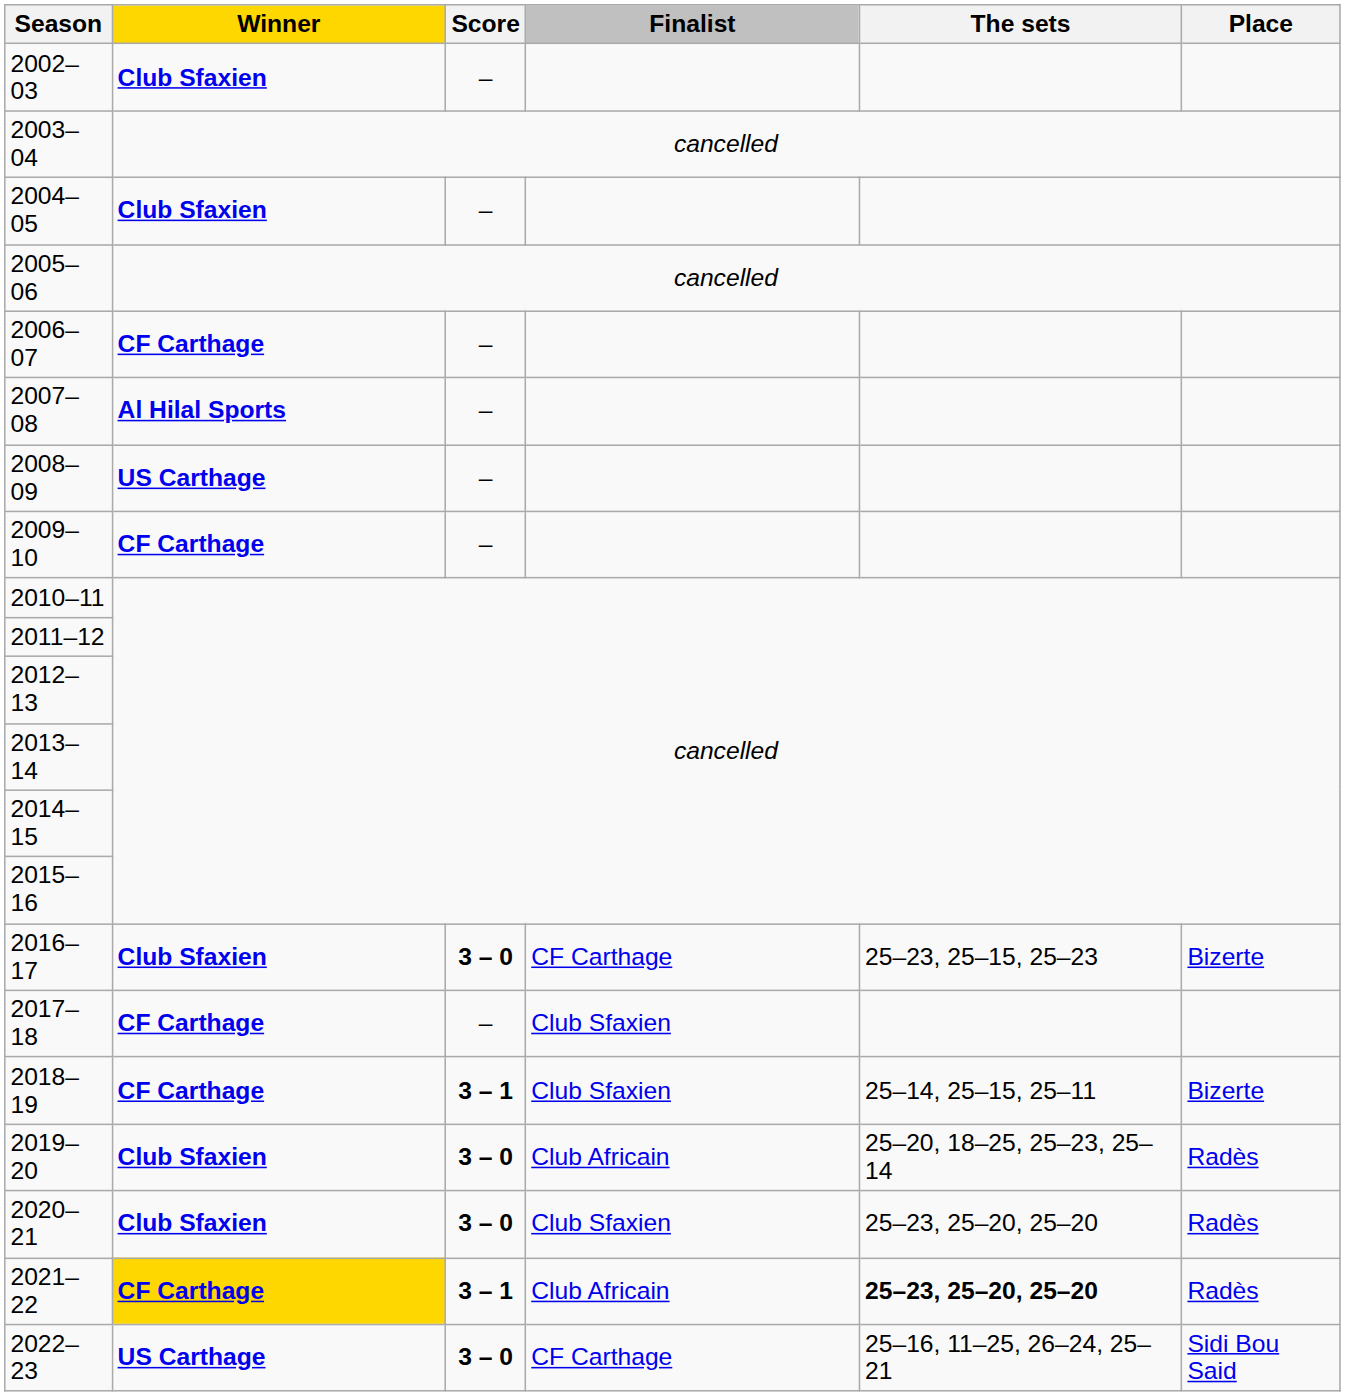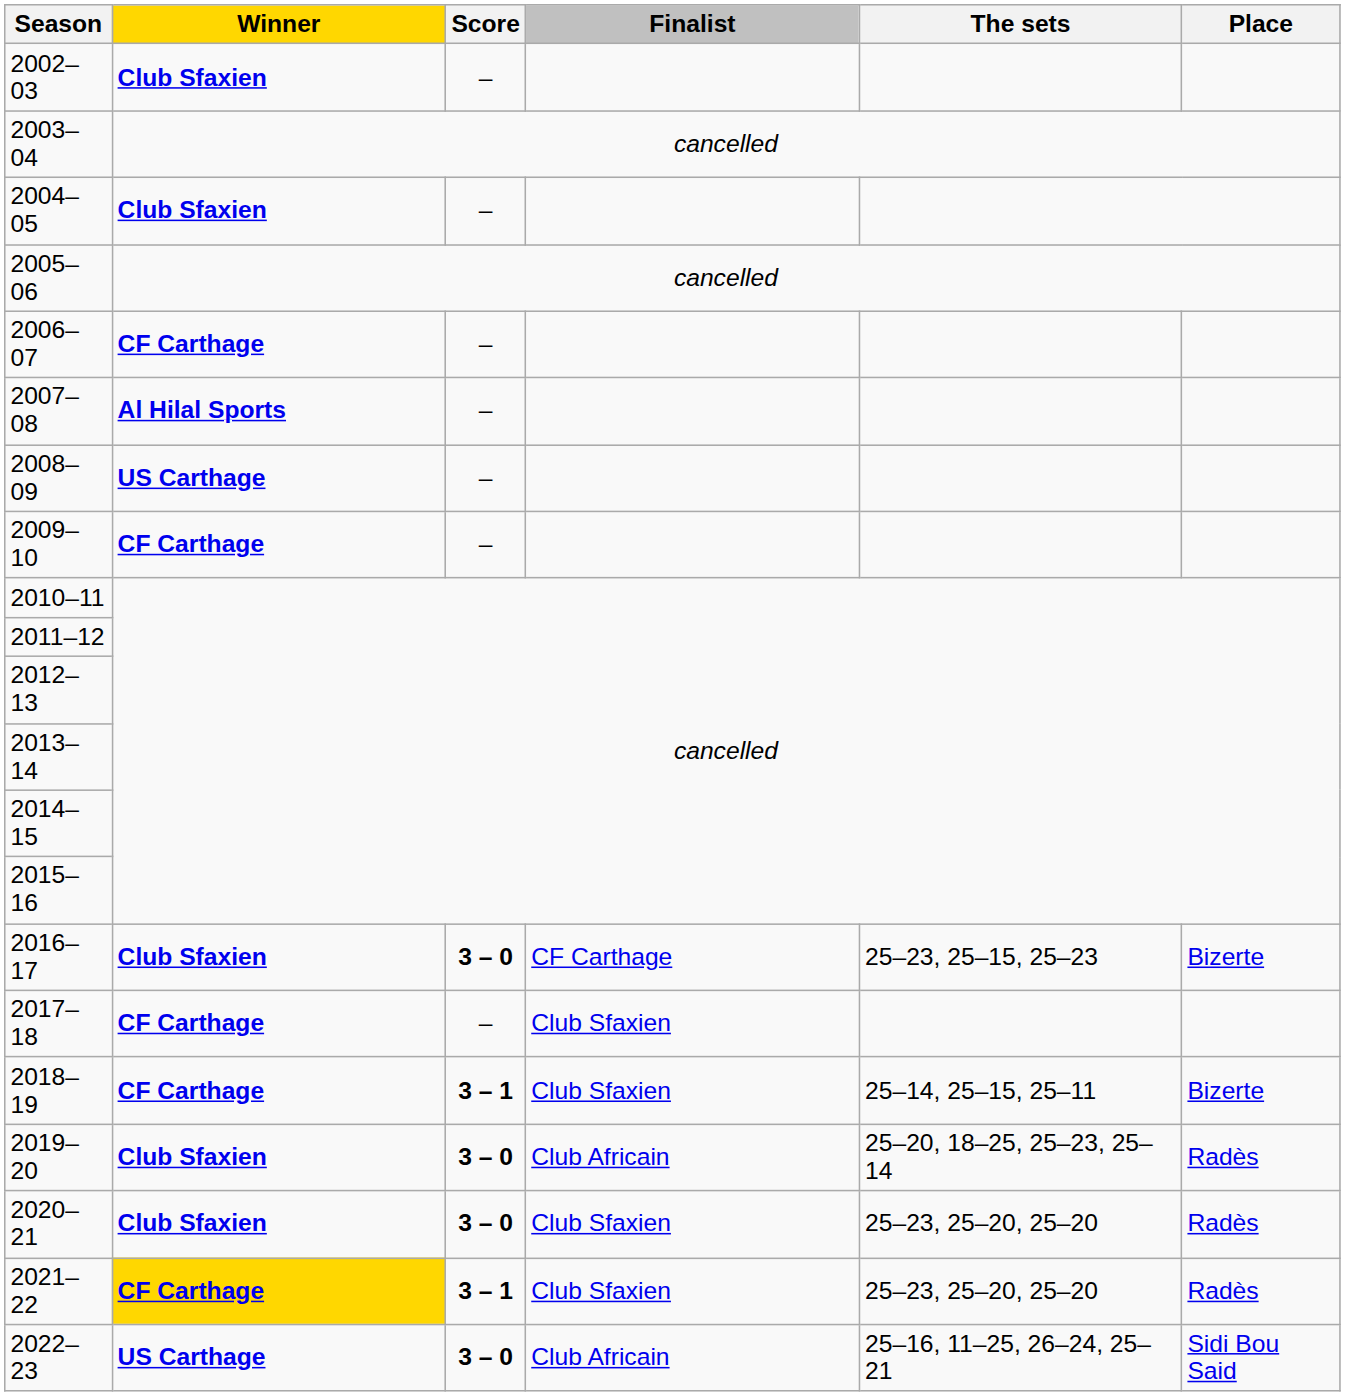2021–22 | Finalist: Club Africain -> Club Sfaxien
2021–22 | The sets: bold -> normal
2022–23 | Finalist: CF Carthage -> Club Africain
